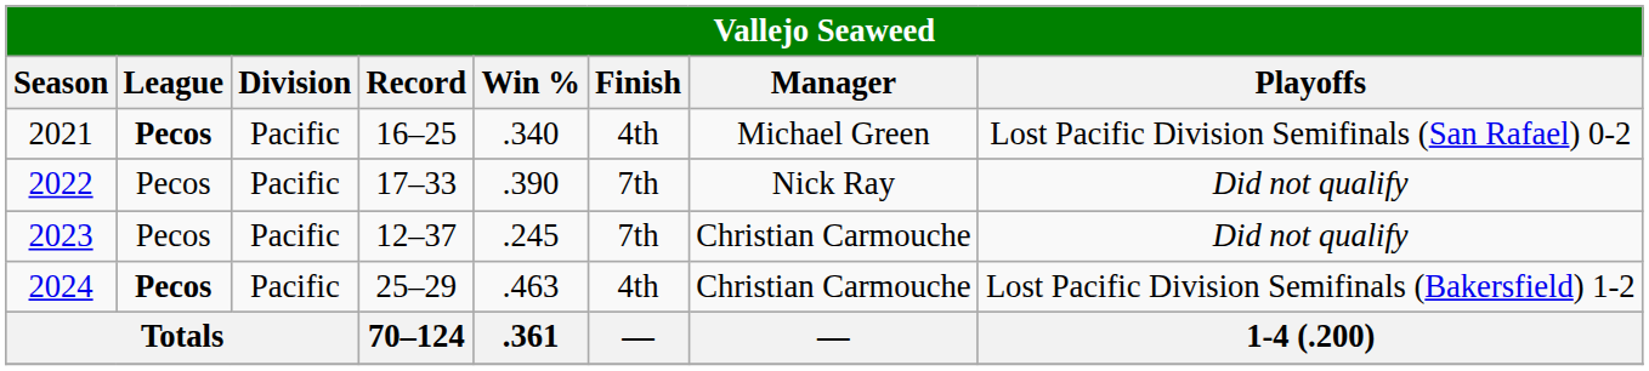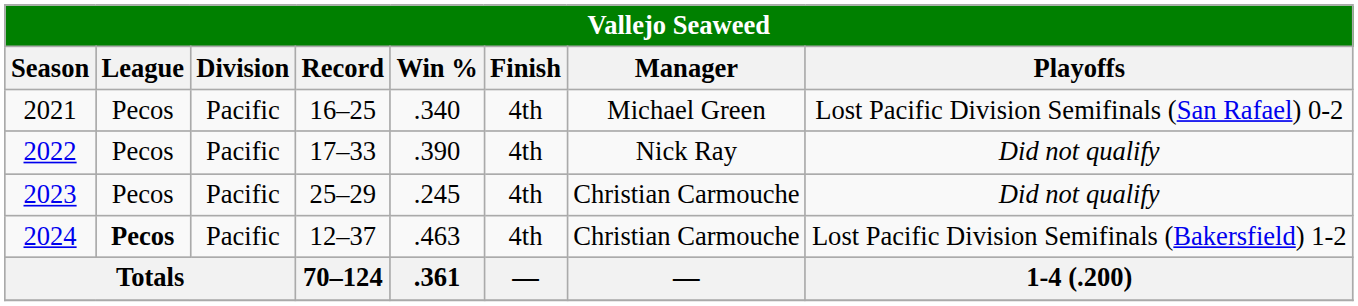2021 | League: bold -> normal
2022 | Finish: 7th -> 4th
2023 | Record: 12–37 -> 25–29
2023 | Finish: 7th -> 4th
2024 | Record: 25–29 -> 12–37
